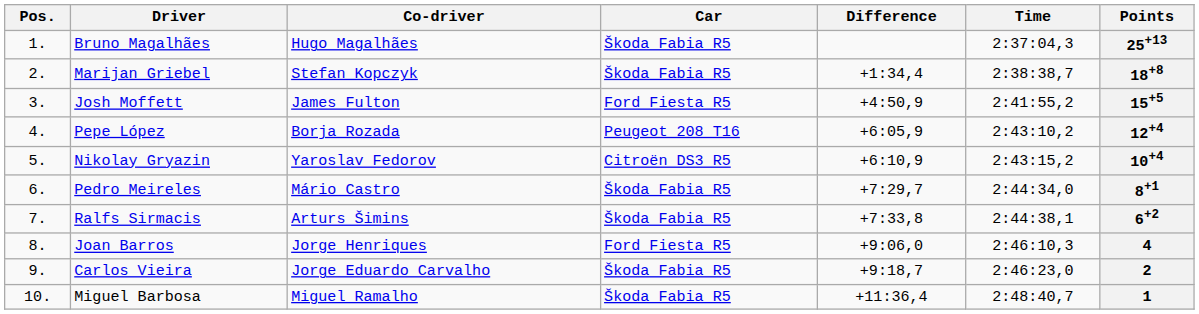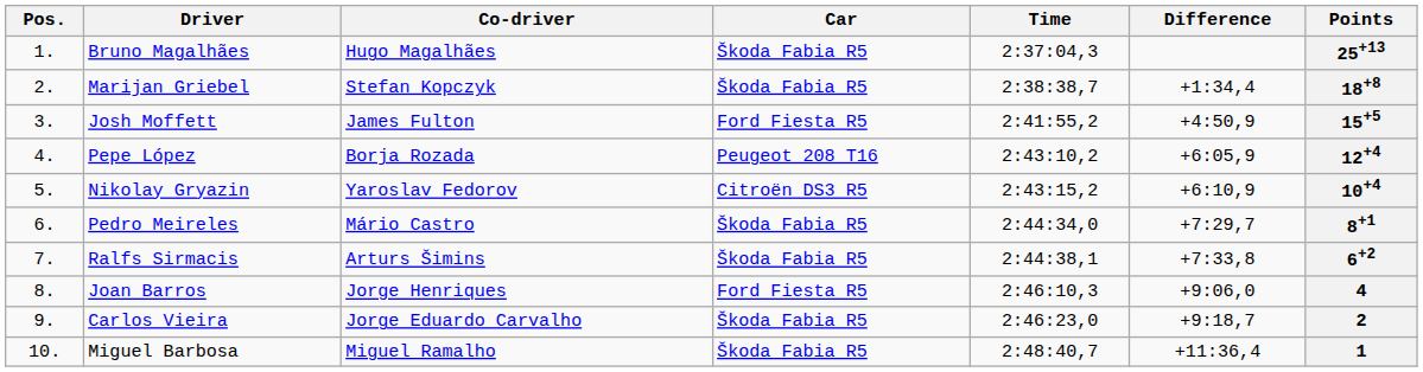columns swapped: Time <-> Difference
